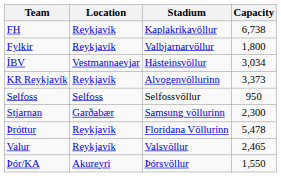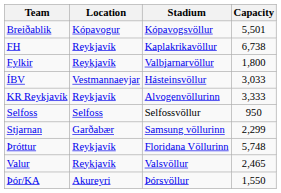+ row: Breiðablik | Kópavogur | Kópavogsvöllur | 5,501
ÍBV | Capacity: 3,034 -> 3,033
KR Reykjavík | Capacity: 3,373 -> 3,333
Stjarnan | Capacity: 2,300 -> 2,299
Þróttur | Capacity: 5,478 -> 5,748
